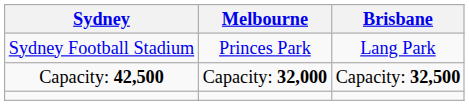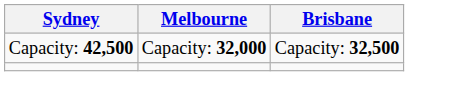- row: Sydney Football Stadium | Princes Park | Lang Park
